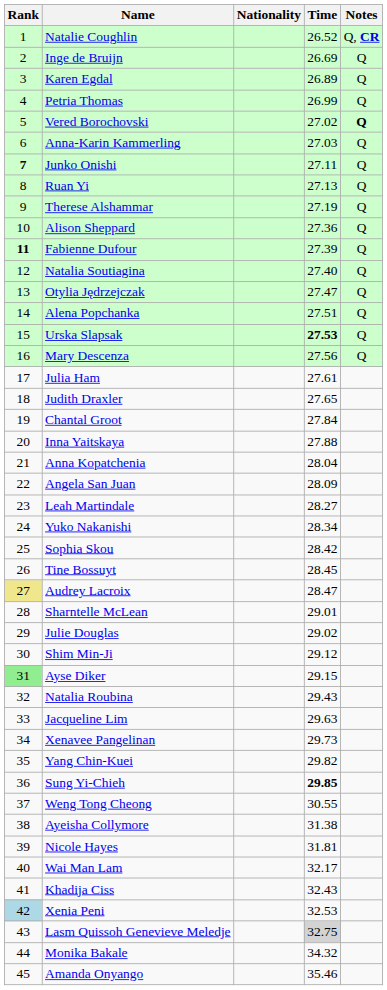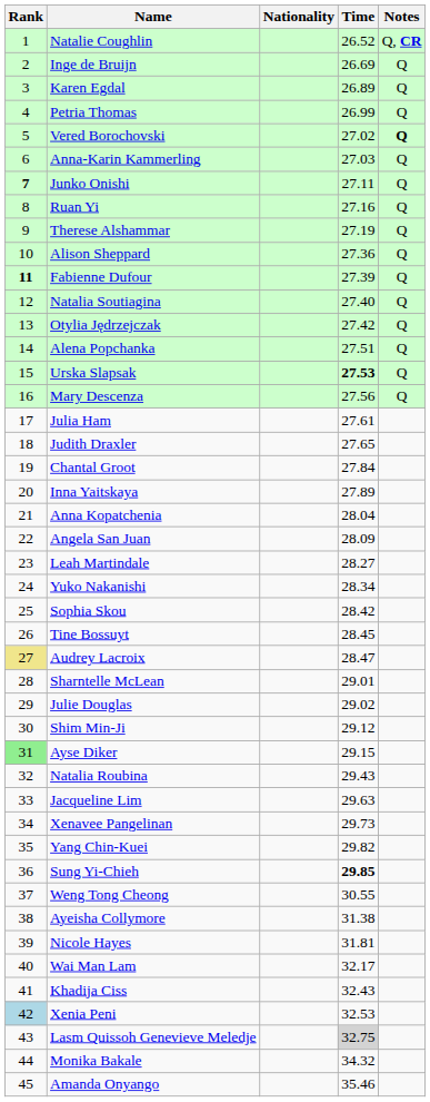Ruan Yi | Time: 27.13 -> 27.16
Otylia Jędrzejczak | Time: 27.47 -> 27.42
Inna Yaitskaya | Time: 27.88 -> 27.89
